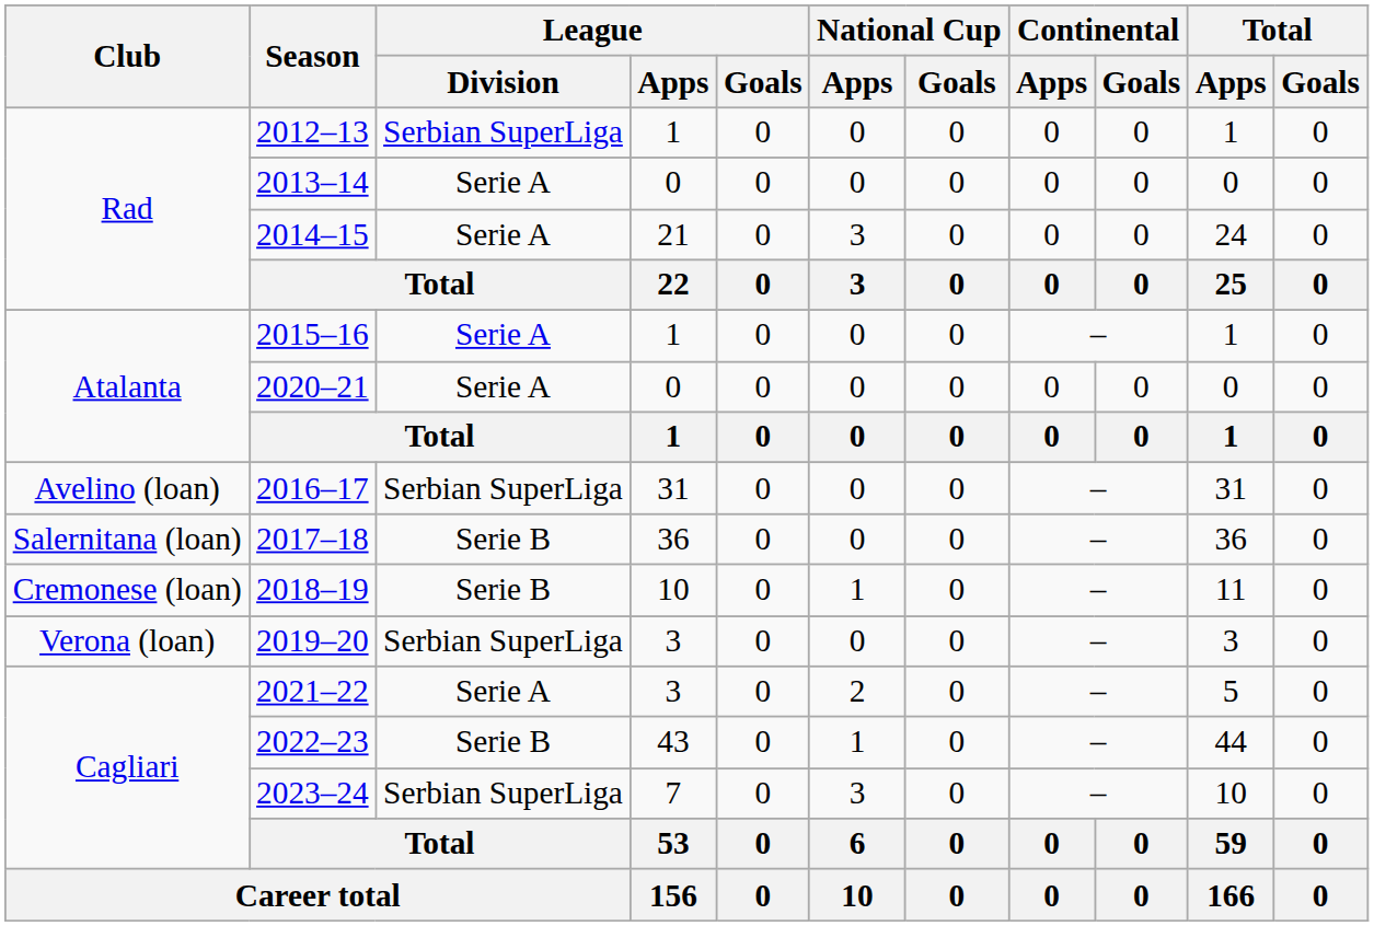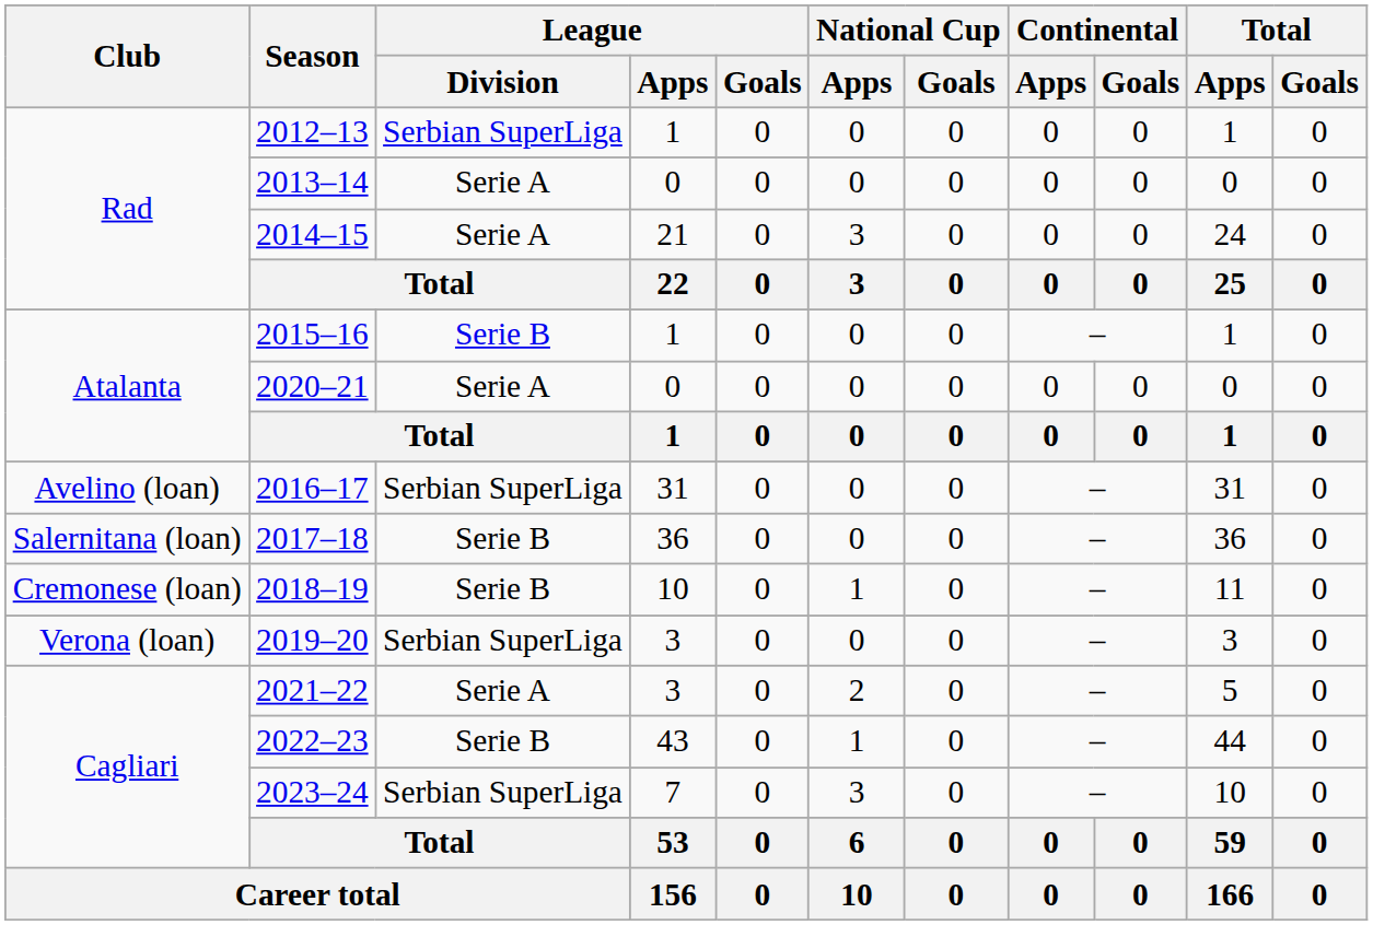2015–16 | League / Division: Serie A -> Serie B
